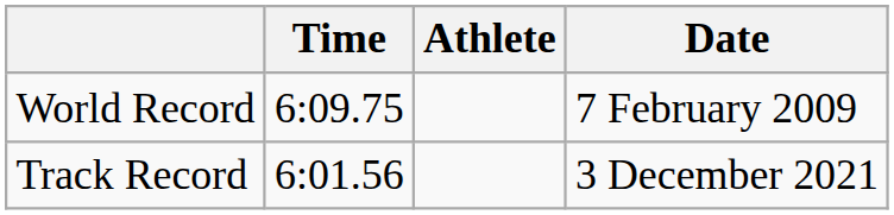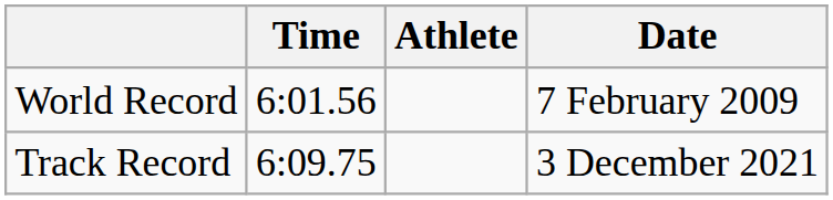World Record | Time: 6:09.75 -> 6:01.56
Track Record | Time: 6:01.56 -> 6:09.75
